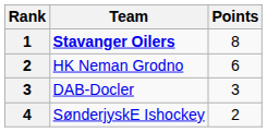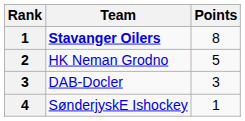HK Neman Grodno | Points: 6 -> 5
SønderjyskE Ishockey | Points: 2 -> 1
